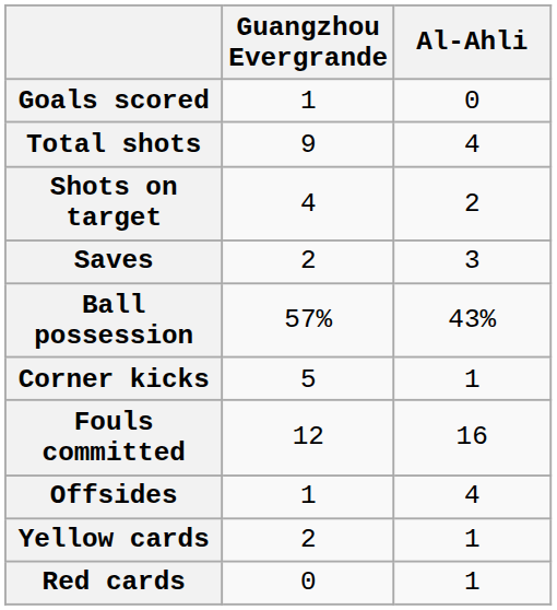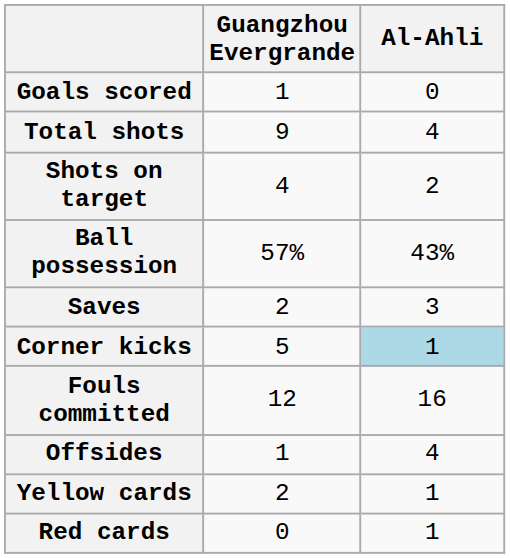rows swapped: Saves <-> Ball possession
Corner kicks | Al-Ahli: no background -> lightblue background
